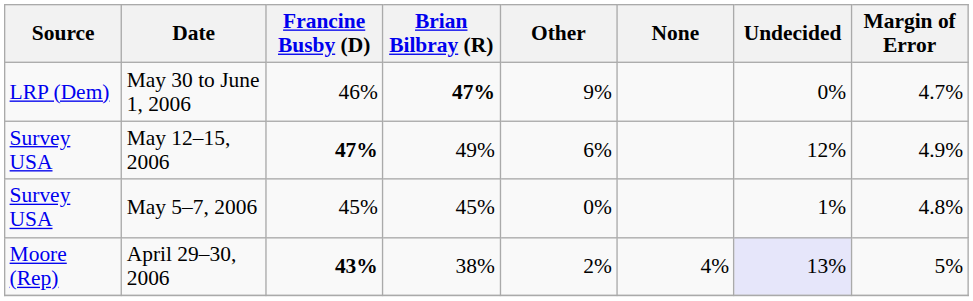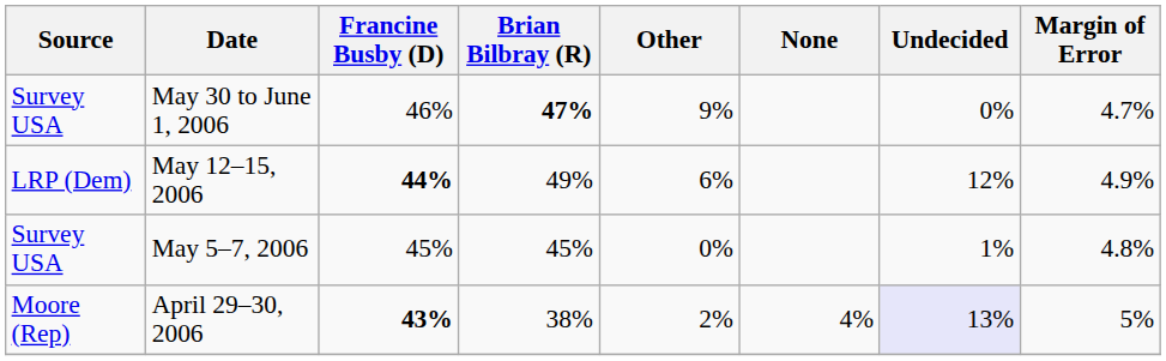May 30 to June 1, 2006 | Source: LRP (Dem) -> Survey USA
May 12–15, 2006 | Source: Survey USA -> LRP (Dem)
May 12–15, 2006 | Francine Busby (D): 47% -> 44%
